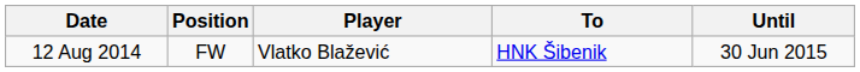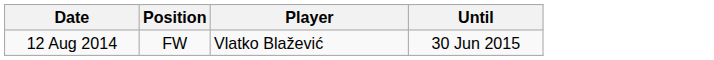- column: To | HNK Šibenik
